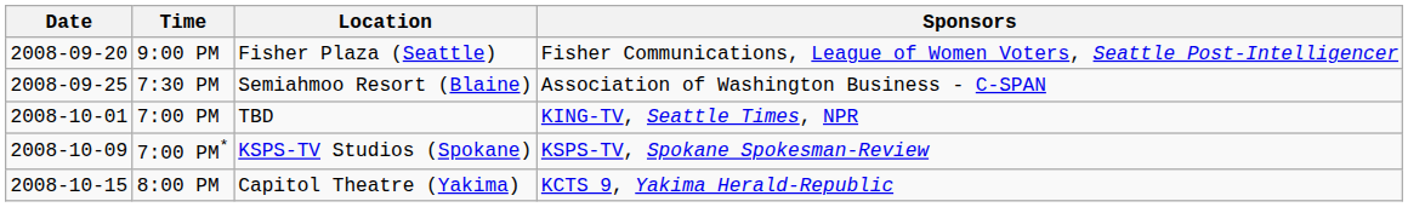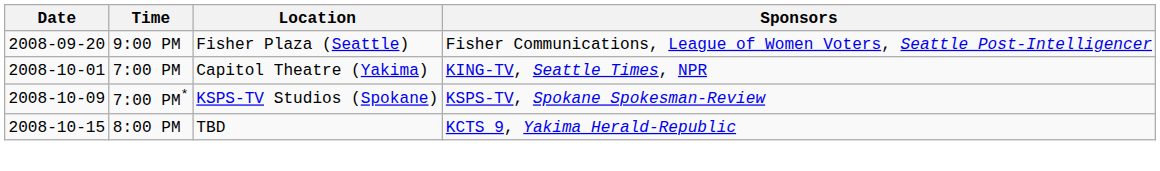- row: 2008-09-25 | 7:30 PM | Semiahmoo Resort (Blaine) | Association of Washington Business - C-SPAN
7:00 PM | Location: TBD -> Capitol Theatre (Yakima)
8:00 PM | Location: Capitol Theatre (Yakima) -> TBD
